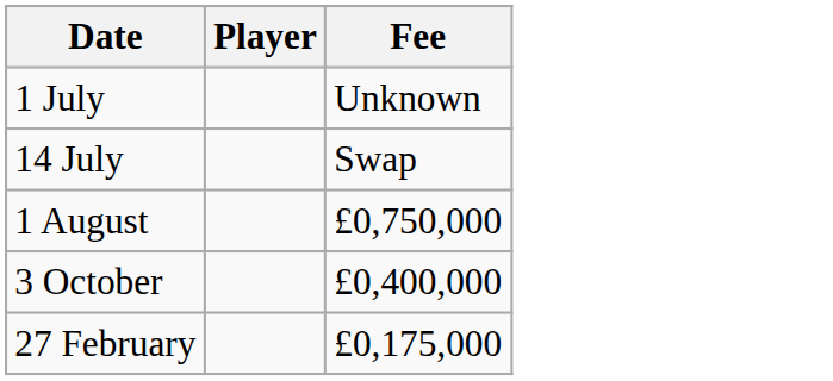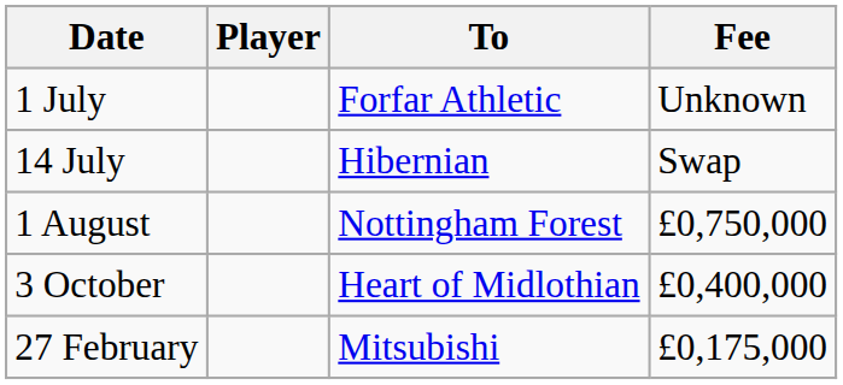+ column: To | Forfar Athletic | Hibernian | Nottingham Forest | Heart of Midlothian | Mitsubishi
